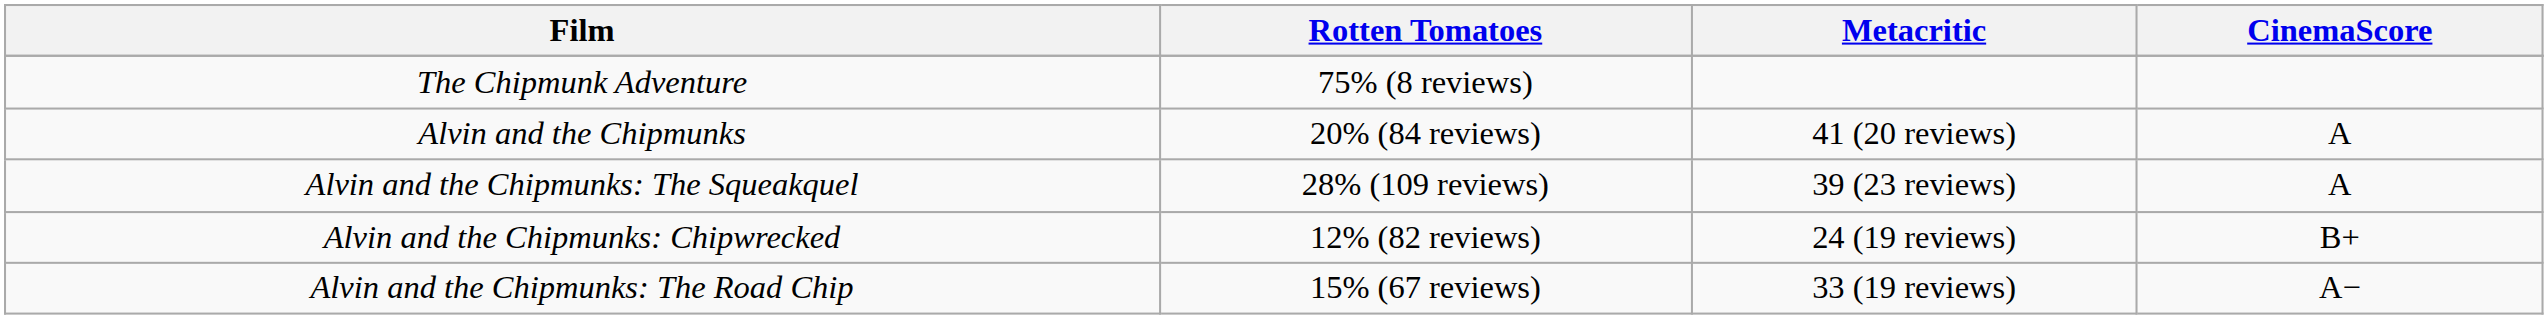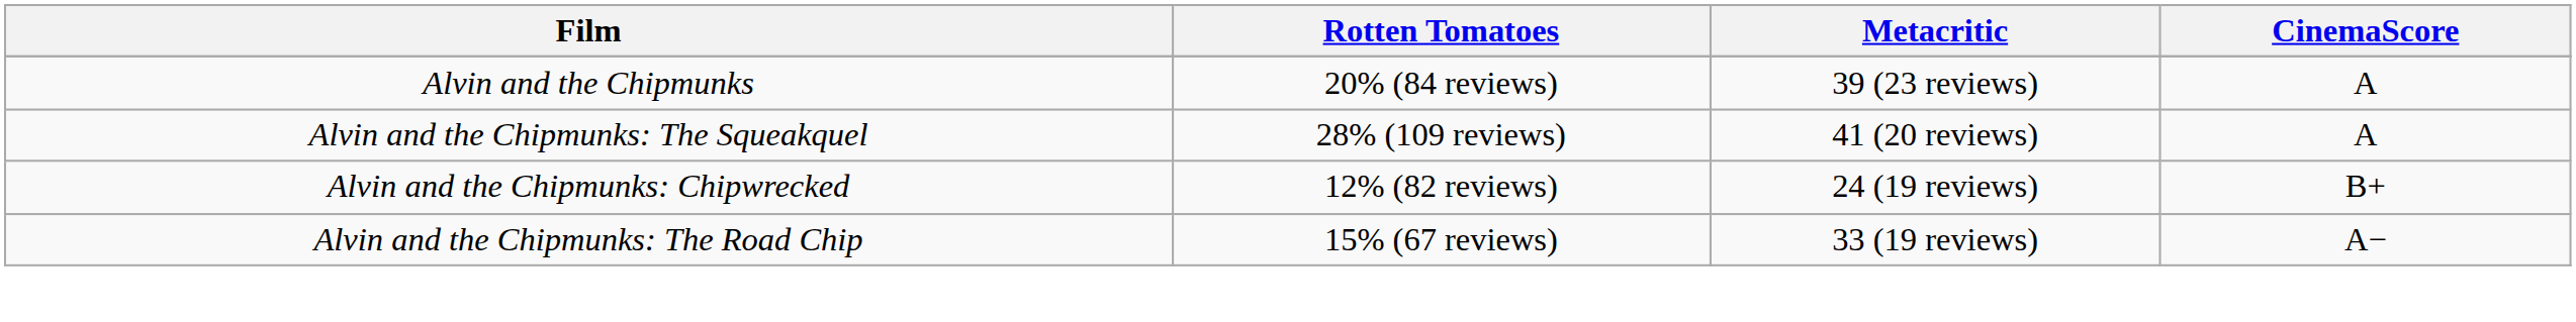- row: The Chipmunk Adventure | 75% (8 reviews)
Alvin and the Chipmunks | Metacritic: 41 (20 reviews) -> 39 (23 reviews)
Alvin and the Chipmunks: The Squeakquel | Metacritic: 39 (23 reviews) -> 41 (20 reviews)
